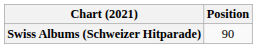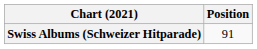Swiss Albums (Schweizer Hitparade) | Position: 90 -> 91
